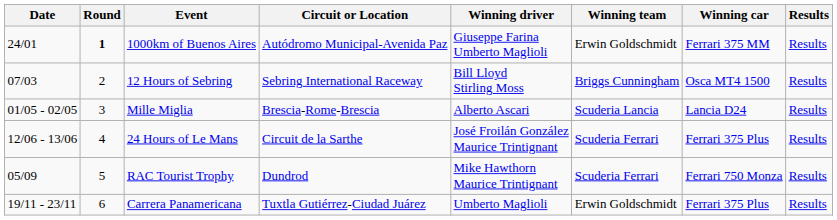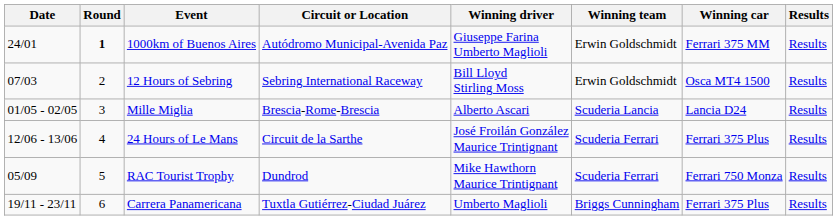12 Hours of Sebring | Winning team: Briggs Cunningham -> Erwin Goldschmidt
Carrera Panamericana | Winning team: Erwin Goldschmidt -> Briggs Cunningham
